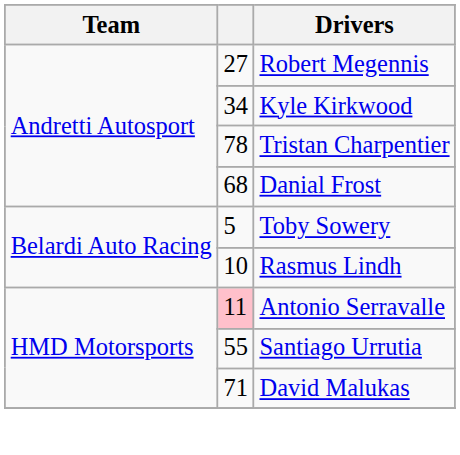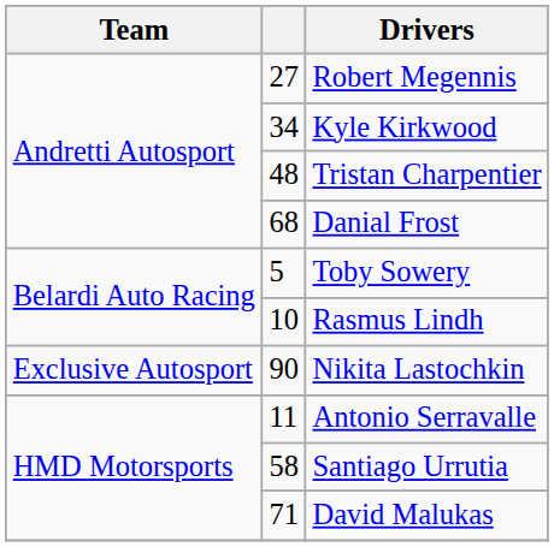Tristan Charpentier | column 2: 78 -> 48
+ row: Exclusive Autosport | 90 | Nikita Lastochkin
Antonio Serravalle | column 2: pink background -> no background
Santiago Urrutia | column 2: 55 -> 58
